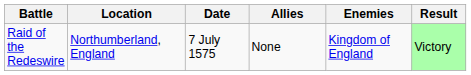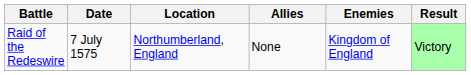columns swapped: Date <-> Location
